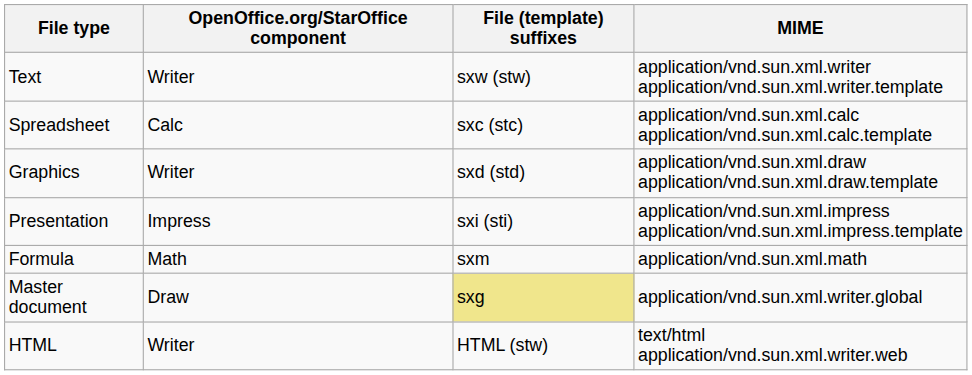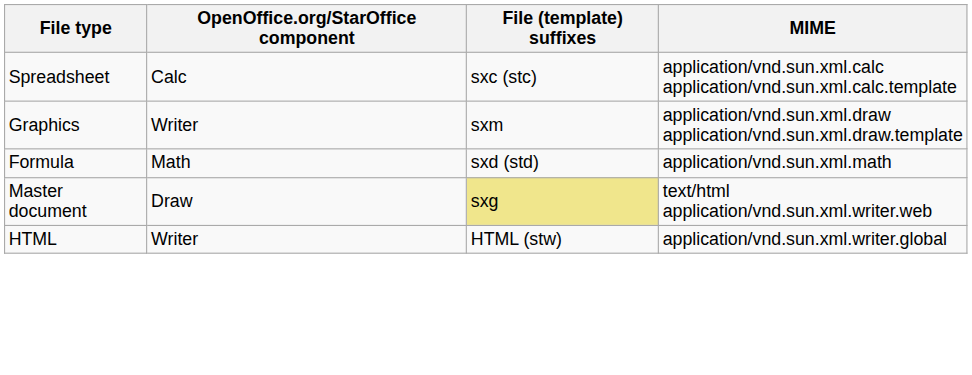- row: Text | Writer | sxw (stw) | application/vnd.sun.xml.writer application/vnd.sun.xml.writer.template
Graphics | File (template) suffixes: sxd (std) -> sxm
- row: Presentation | Impress | sxi (sti) | application/vnd.sun.xml.impress application/vnd.sun.xml.impress.template
Formula | File (template) suffixes: sxm -> sxd (std)
Master document | MIME: application/vnd.sun.xml.writer.global -> text/html application/vnd.sun.xml.writer.web
HTML | MIME: text/html application/vnd.sun.xml.writer.web -> application/vnd.sun.xml.writer.global
